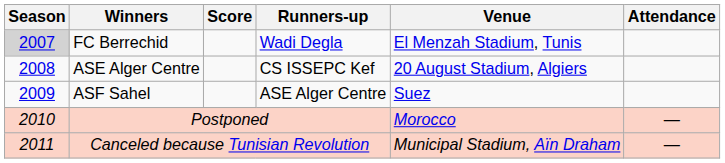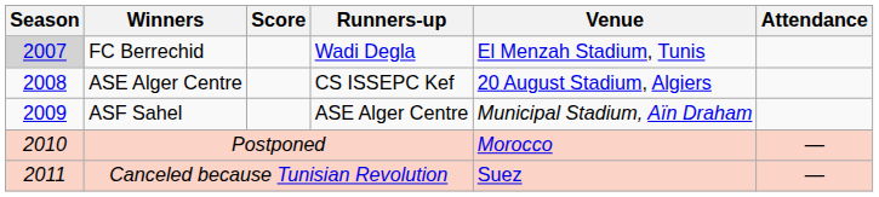ASF Sahel | Venue: Suez -> Municipal Stadium, Aïn Draham
Canceled because Tunisian Revolution | Venue: Municipal Stadium, Aïn Draham -> Suez
